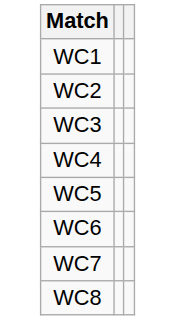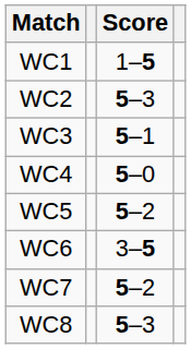+ column: Score | 1–5 | 5–3 | 5–1 | 5–0 | 5–2 | 3–5 | 5–2 | 5–3
